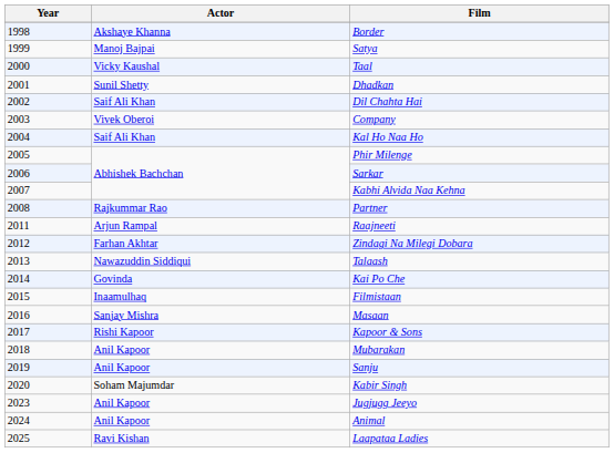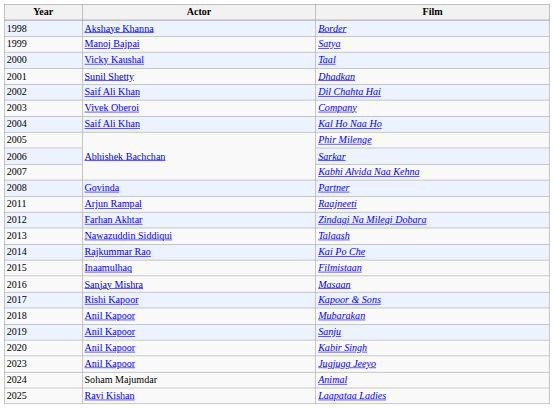Partner | Actor: Rajkummar Rao -> Govinda
Kai Po Che | Actor: Govinda -> Rajkummar Rao
Kabir Singh | Actor: Soham Majumdar -> Anil Kapoor
Animal | Actor: Anil Kapoor -> Soham Majumdar
